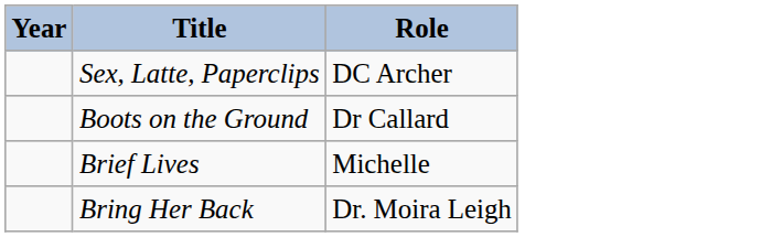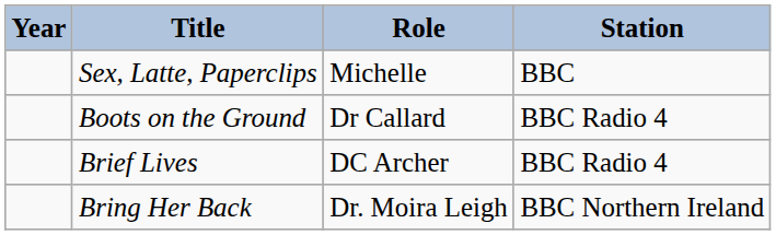+ column: Station | BBC | BBC Radio 4 | BBC Radio 4 | BBC Northern Ireland
Sex, Latte, Paperclips | Role: DC Archer -> Michelle
Brief Lives | Role: Michelle -> DC Archer
